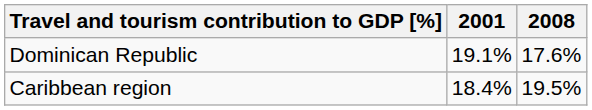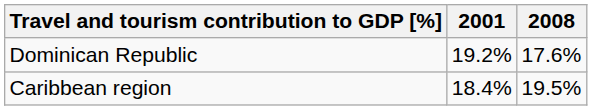Dominican Republic | 2001: 19.1% -> 19.2%
